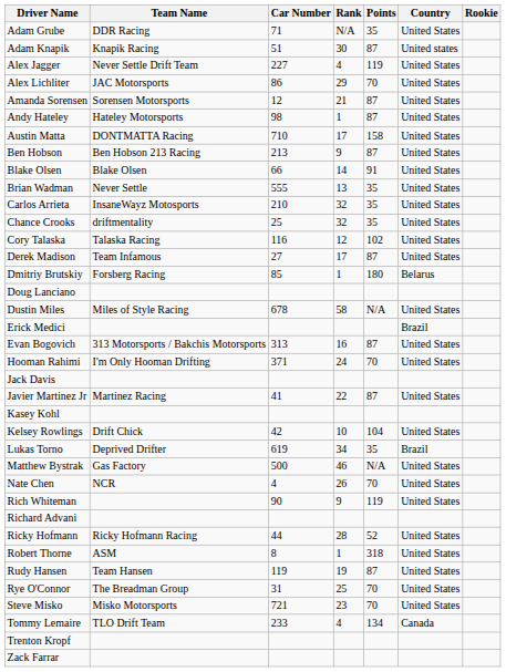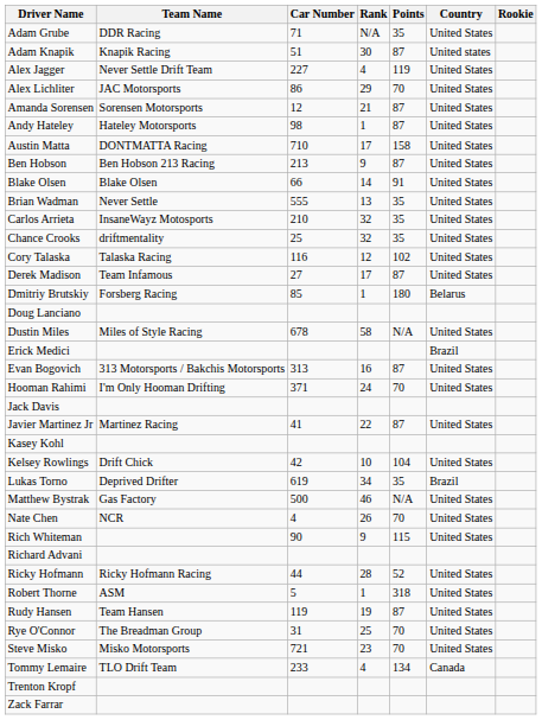Rich Whiteman | Points: 119 -> 115
Robert Thorne | Car Number: 8 -> 5
